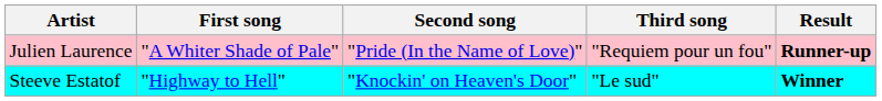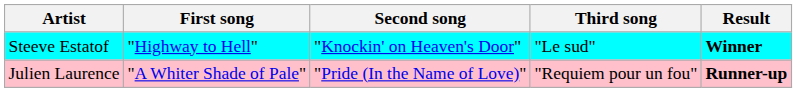rows swapped: Julien Laurence <-> Steeve Estatof
